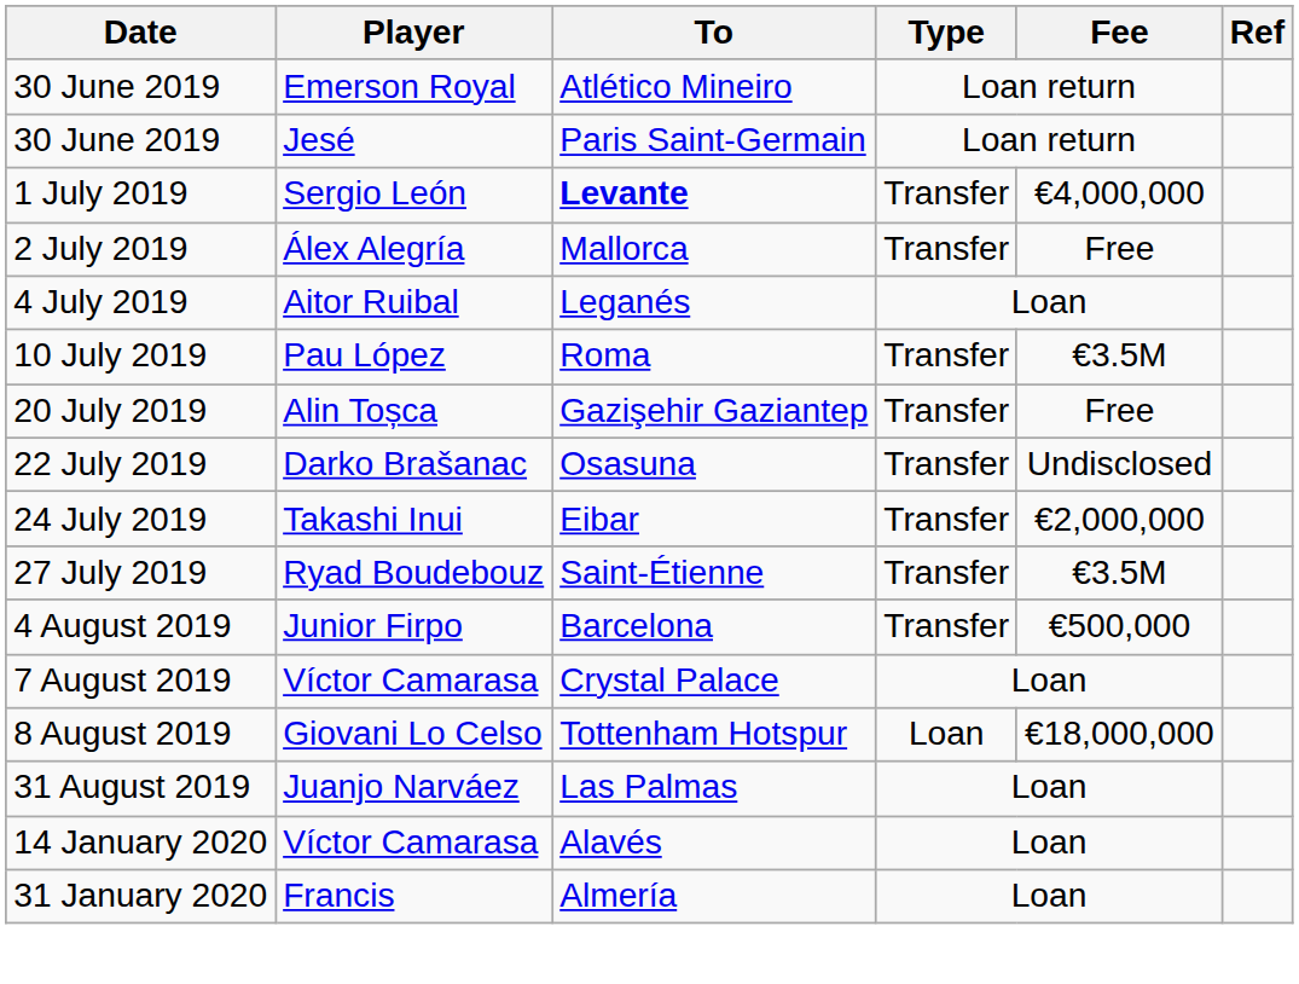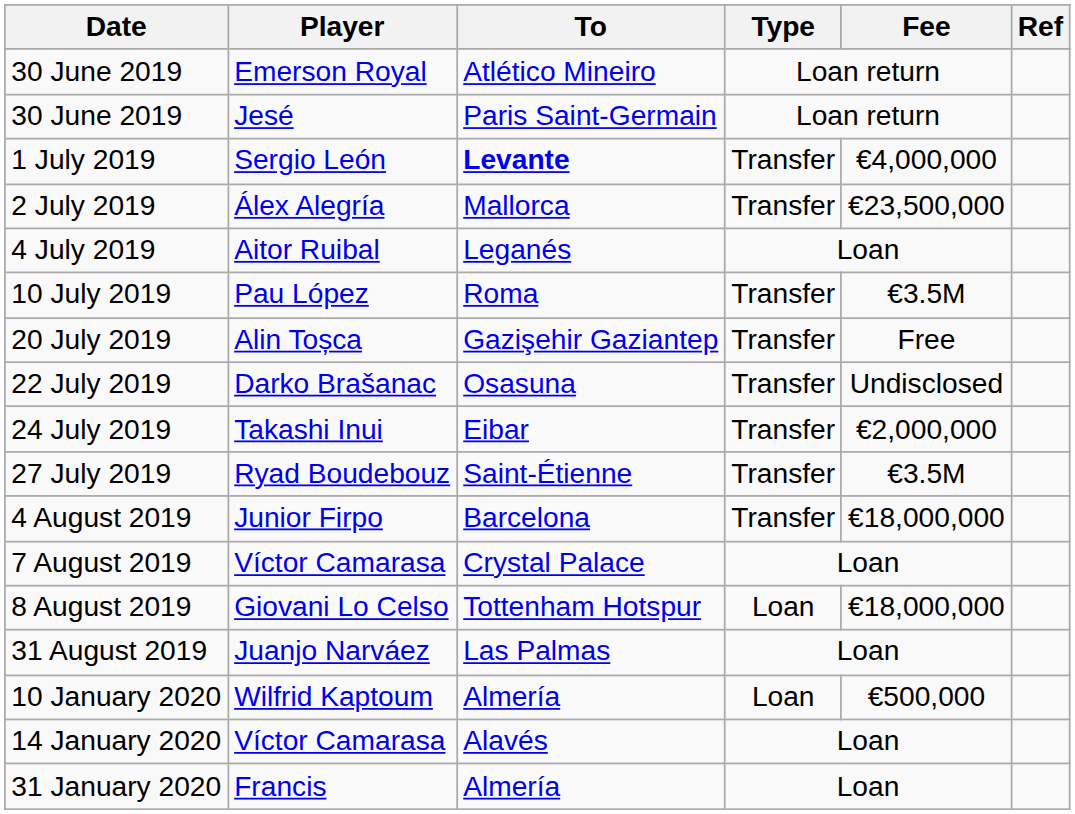2 July 2019 | Fee: Free -> €23,500,000
4 August 2019 | Fee: €500,000 -> €18,000,000
+ row: 10 January 2020 | Wilfrid Kaptoum | Almería | Loan | €500,000
